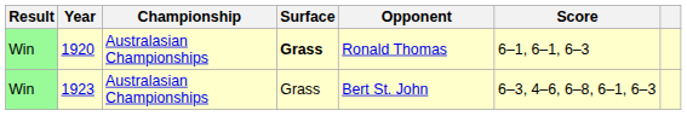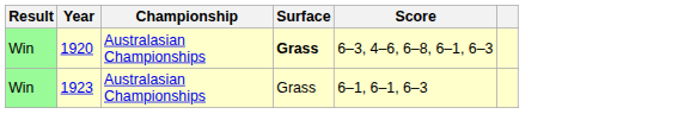- column: Opponent | Ronald Thomas | Bert St. John
1920 | Score: 6–1, 6–1, 6–3 -> 6–3, 4–6, 6–8, 6–1, 6–3
1923 | Score: 6–3, 4–6, 6–8, 6–1, 6–3 -> 6–1, 6–1, 6–3
